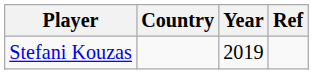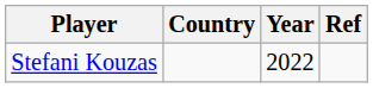Stefani Kouzas | Year: 2019 -> 2022
